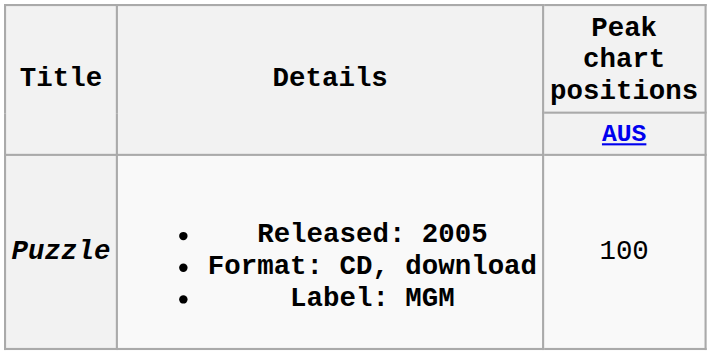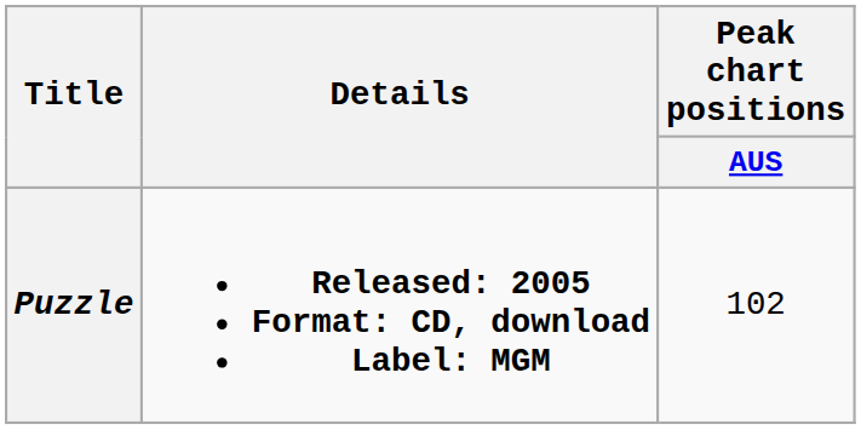Puzzle | Peak chart positions / AUS: 100 -> 102
